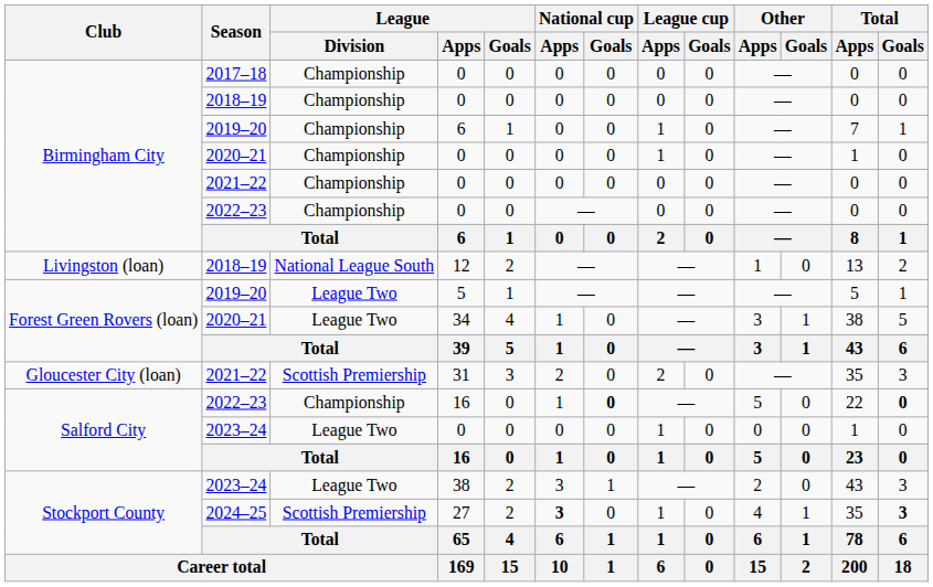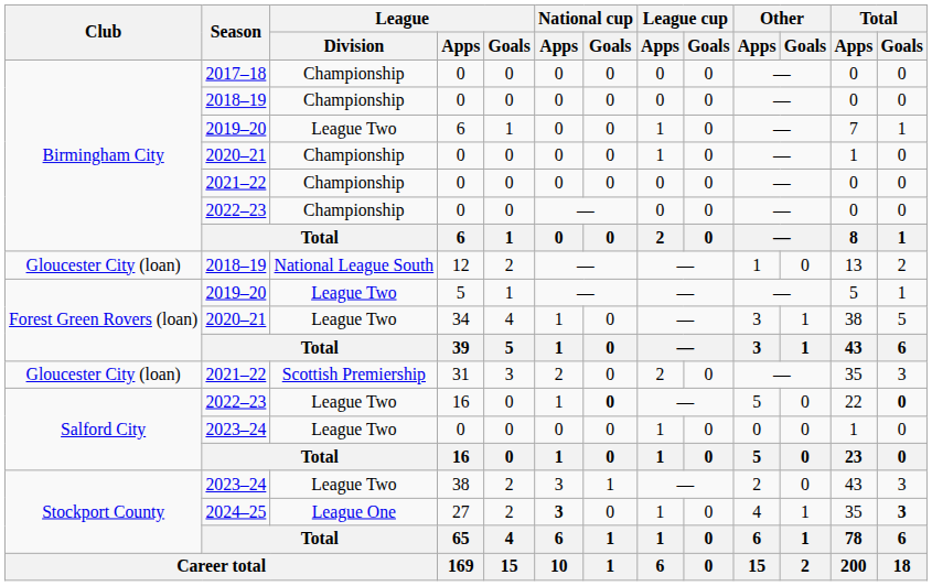2019–20 / 6 | League / Division: Championship -> League Two
12 | Club: Livingston (loan) -> Gloucester City (loan)
2022–23 / 16 | League / Division: Championship -> League Two
27 | League / Division: Scottish Premiership -> League One
